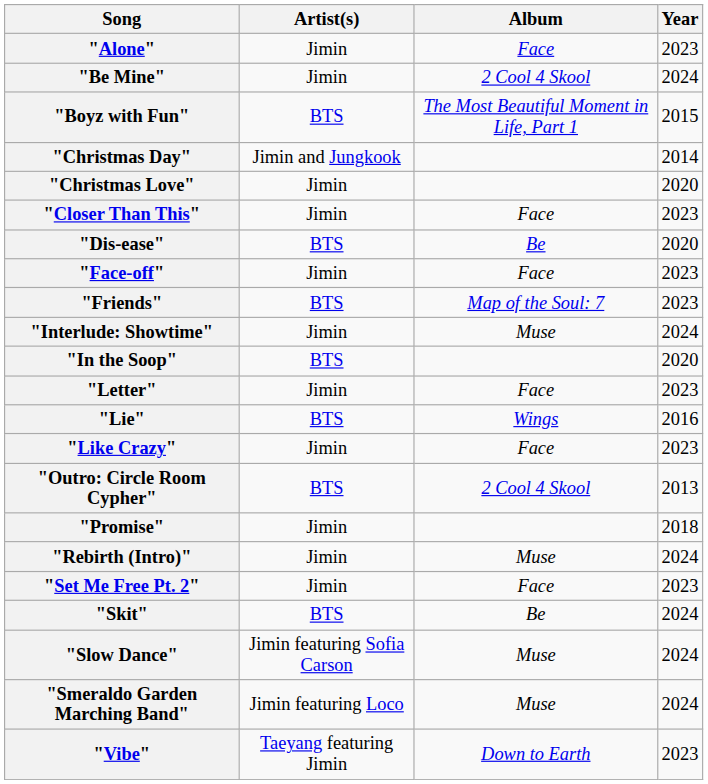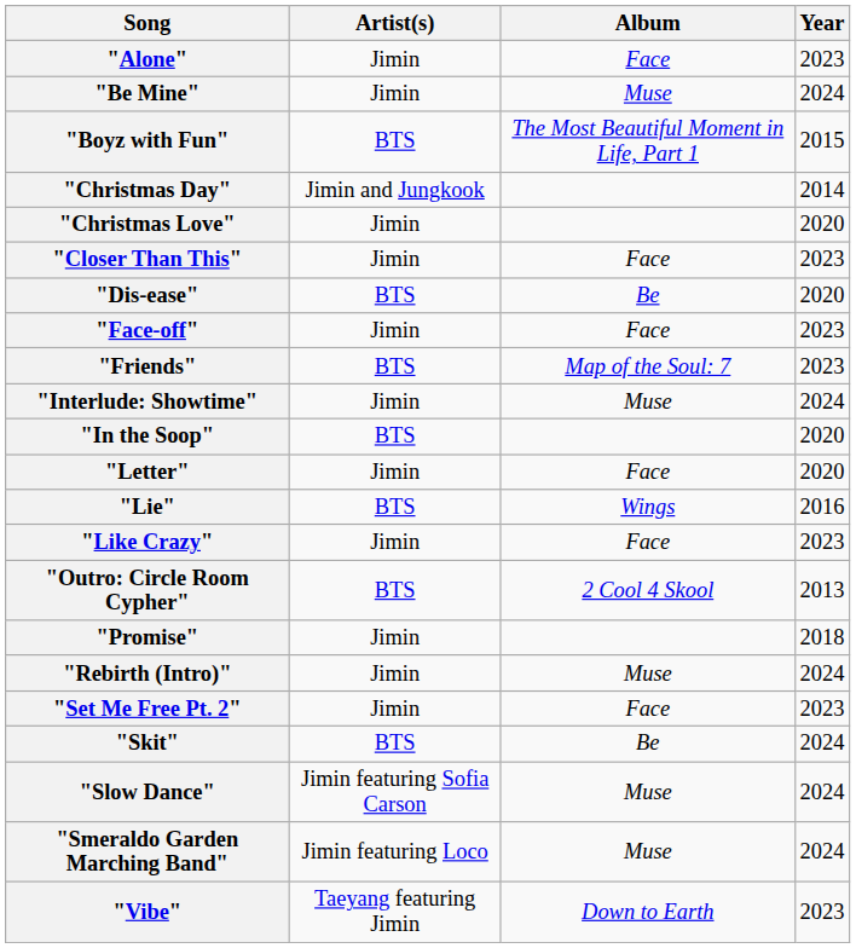"Be Mine" | Album: 2 Cool 4 Skool -> Muse
"Letter" | Year: 2023 -> 2020
